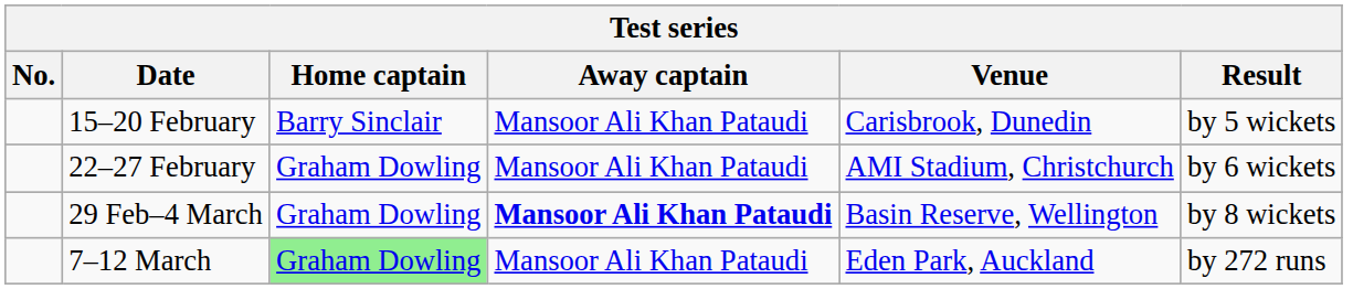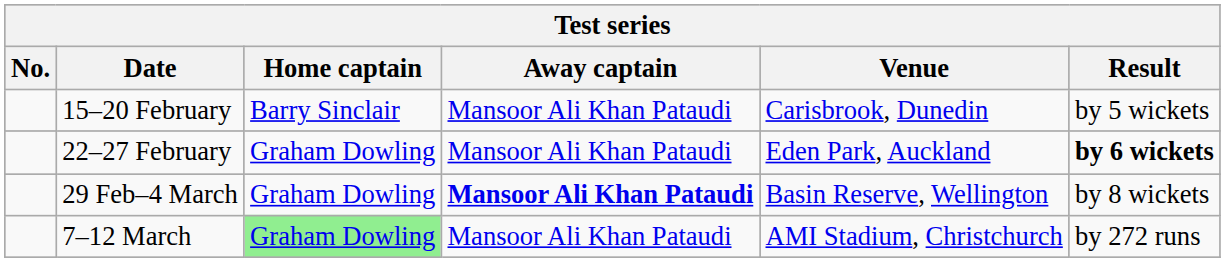22–27 February | Venue: AMI Stadium, Christchurch -> Eden Park, Auckland
22–27 February | Result: normal -> bold
7–12 March | Venue: Eden Park, Auckland -> AMI Stadium, Christchurch
